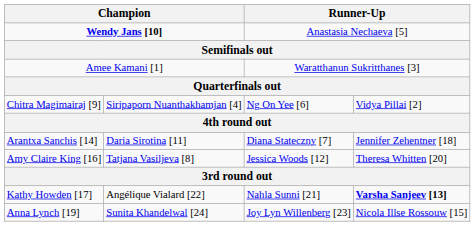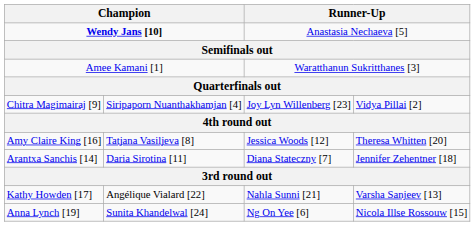Chitra Magimairaj [9] | column 3: Ng On Yee [6] -> Joy Lyn Willenberg [23]
rows swapped: Amy Claire King [16] <-> Arantxa Sanchis [14]
Kathy Howden [17] | column 4: bold -> normal
Anna Lynch [19] | column 3: Joy Lyn Willenberg [23] -> Ng On Yee [6]
